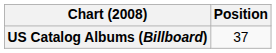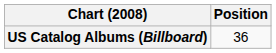US Catalog Albums (Billboard) | Position: 37 -> 36
